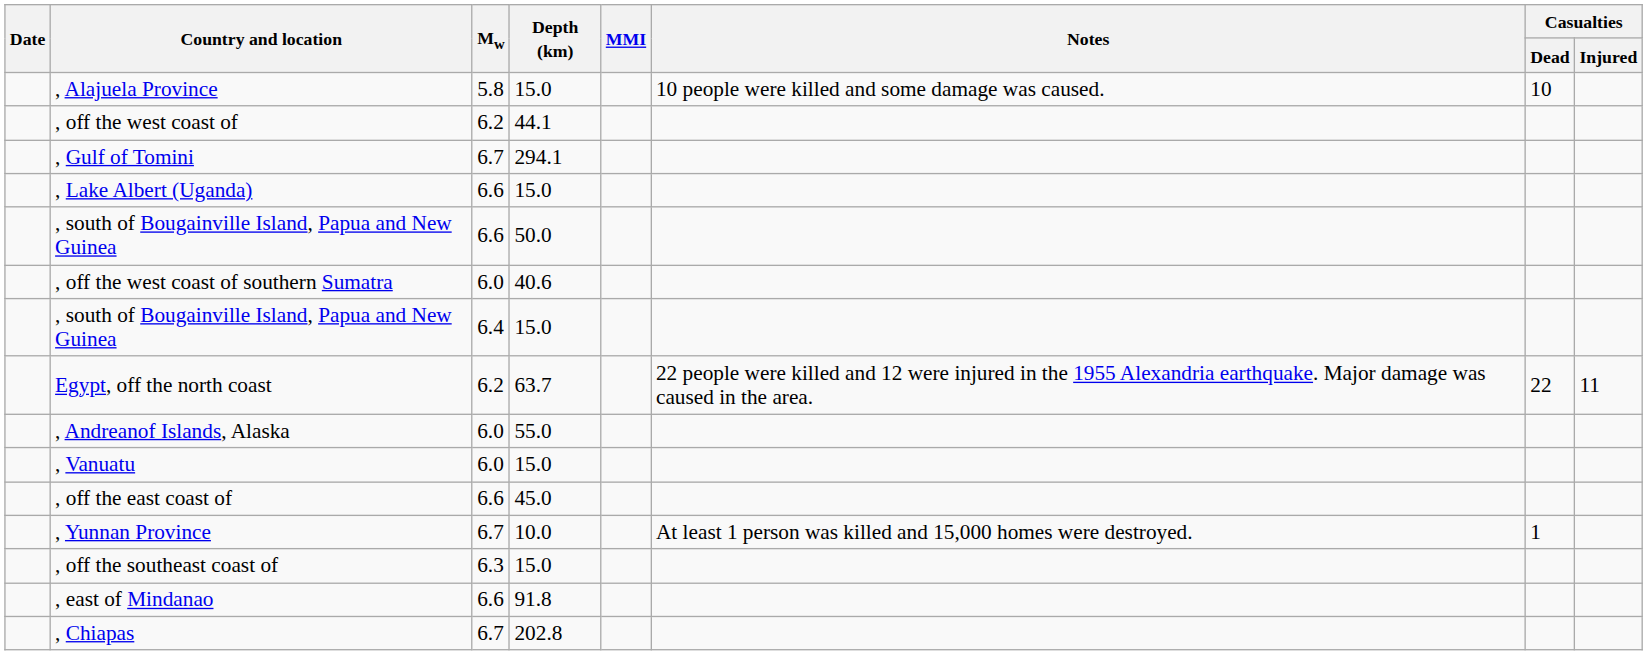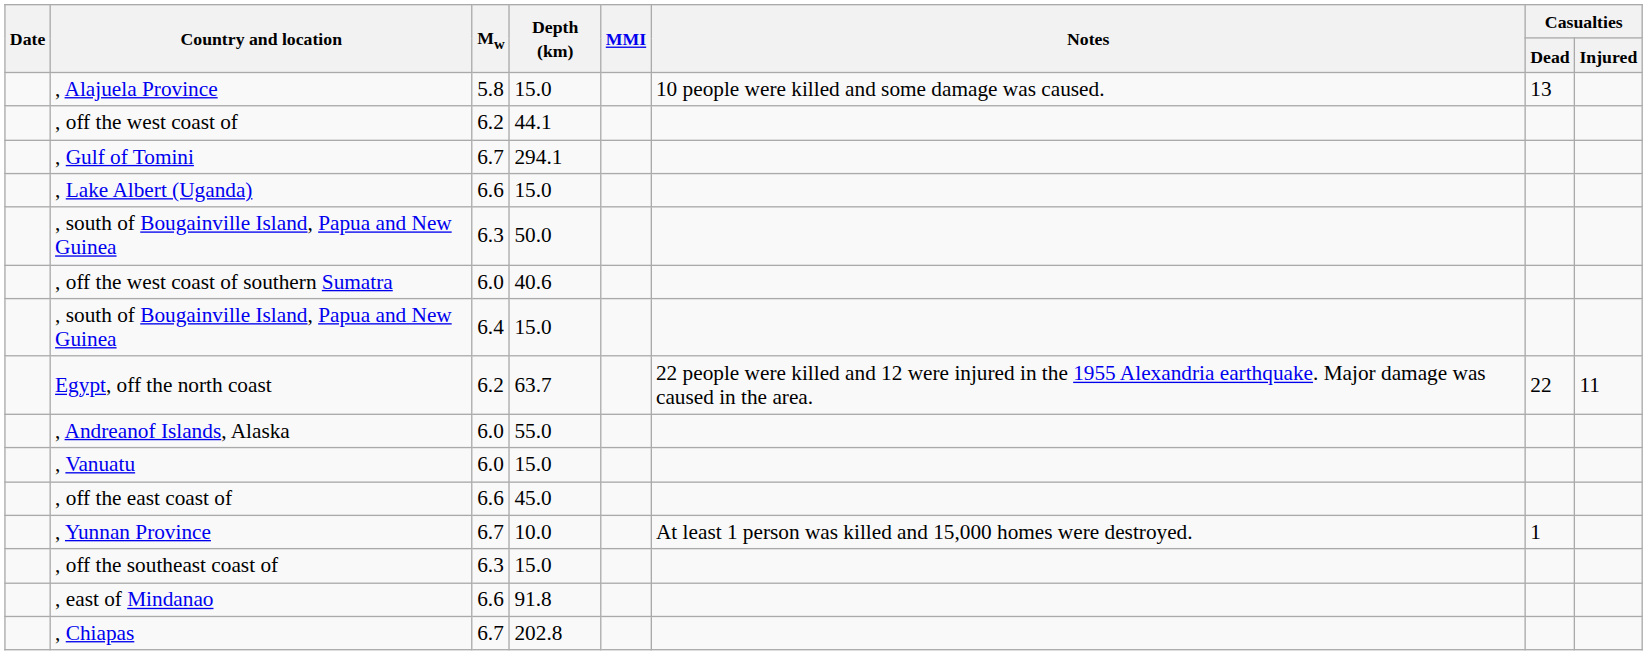, Alajuela Province | Casualties / Dead: 10 -> 13
, south of Bougainville Island, Papua and New Guinea / 50.0 | Mw: 6.6 -> 6.3
